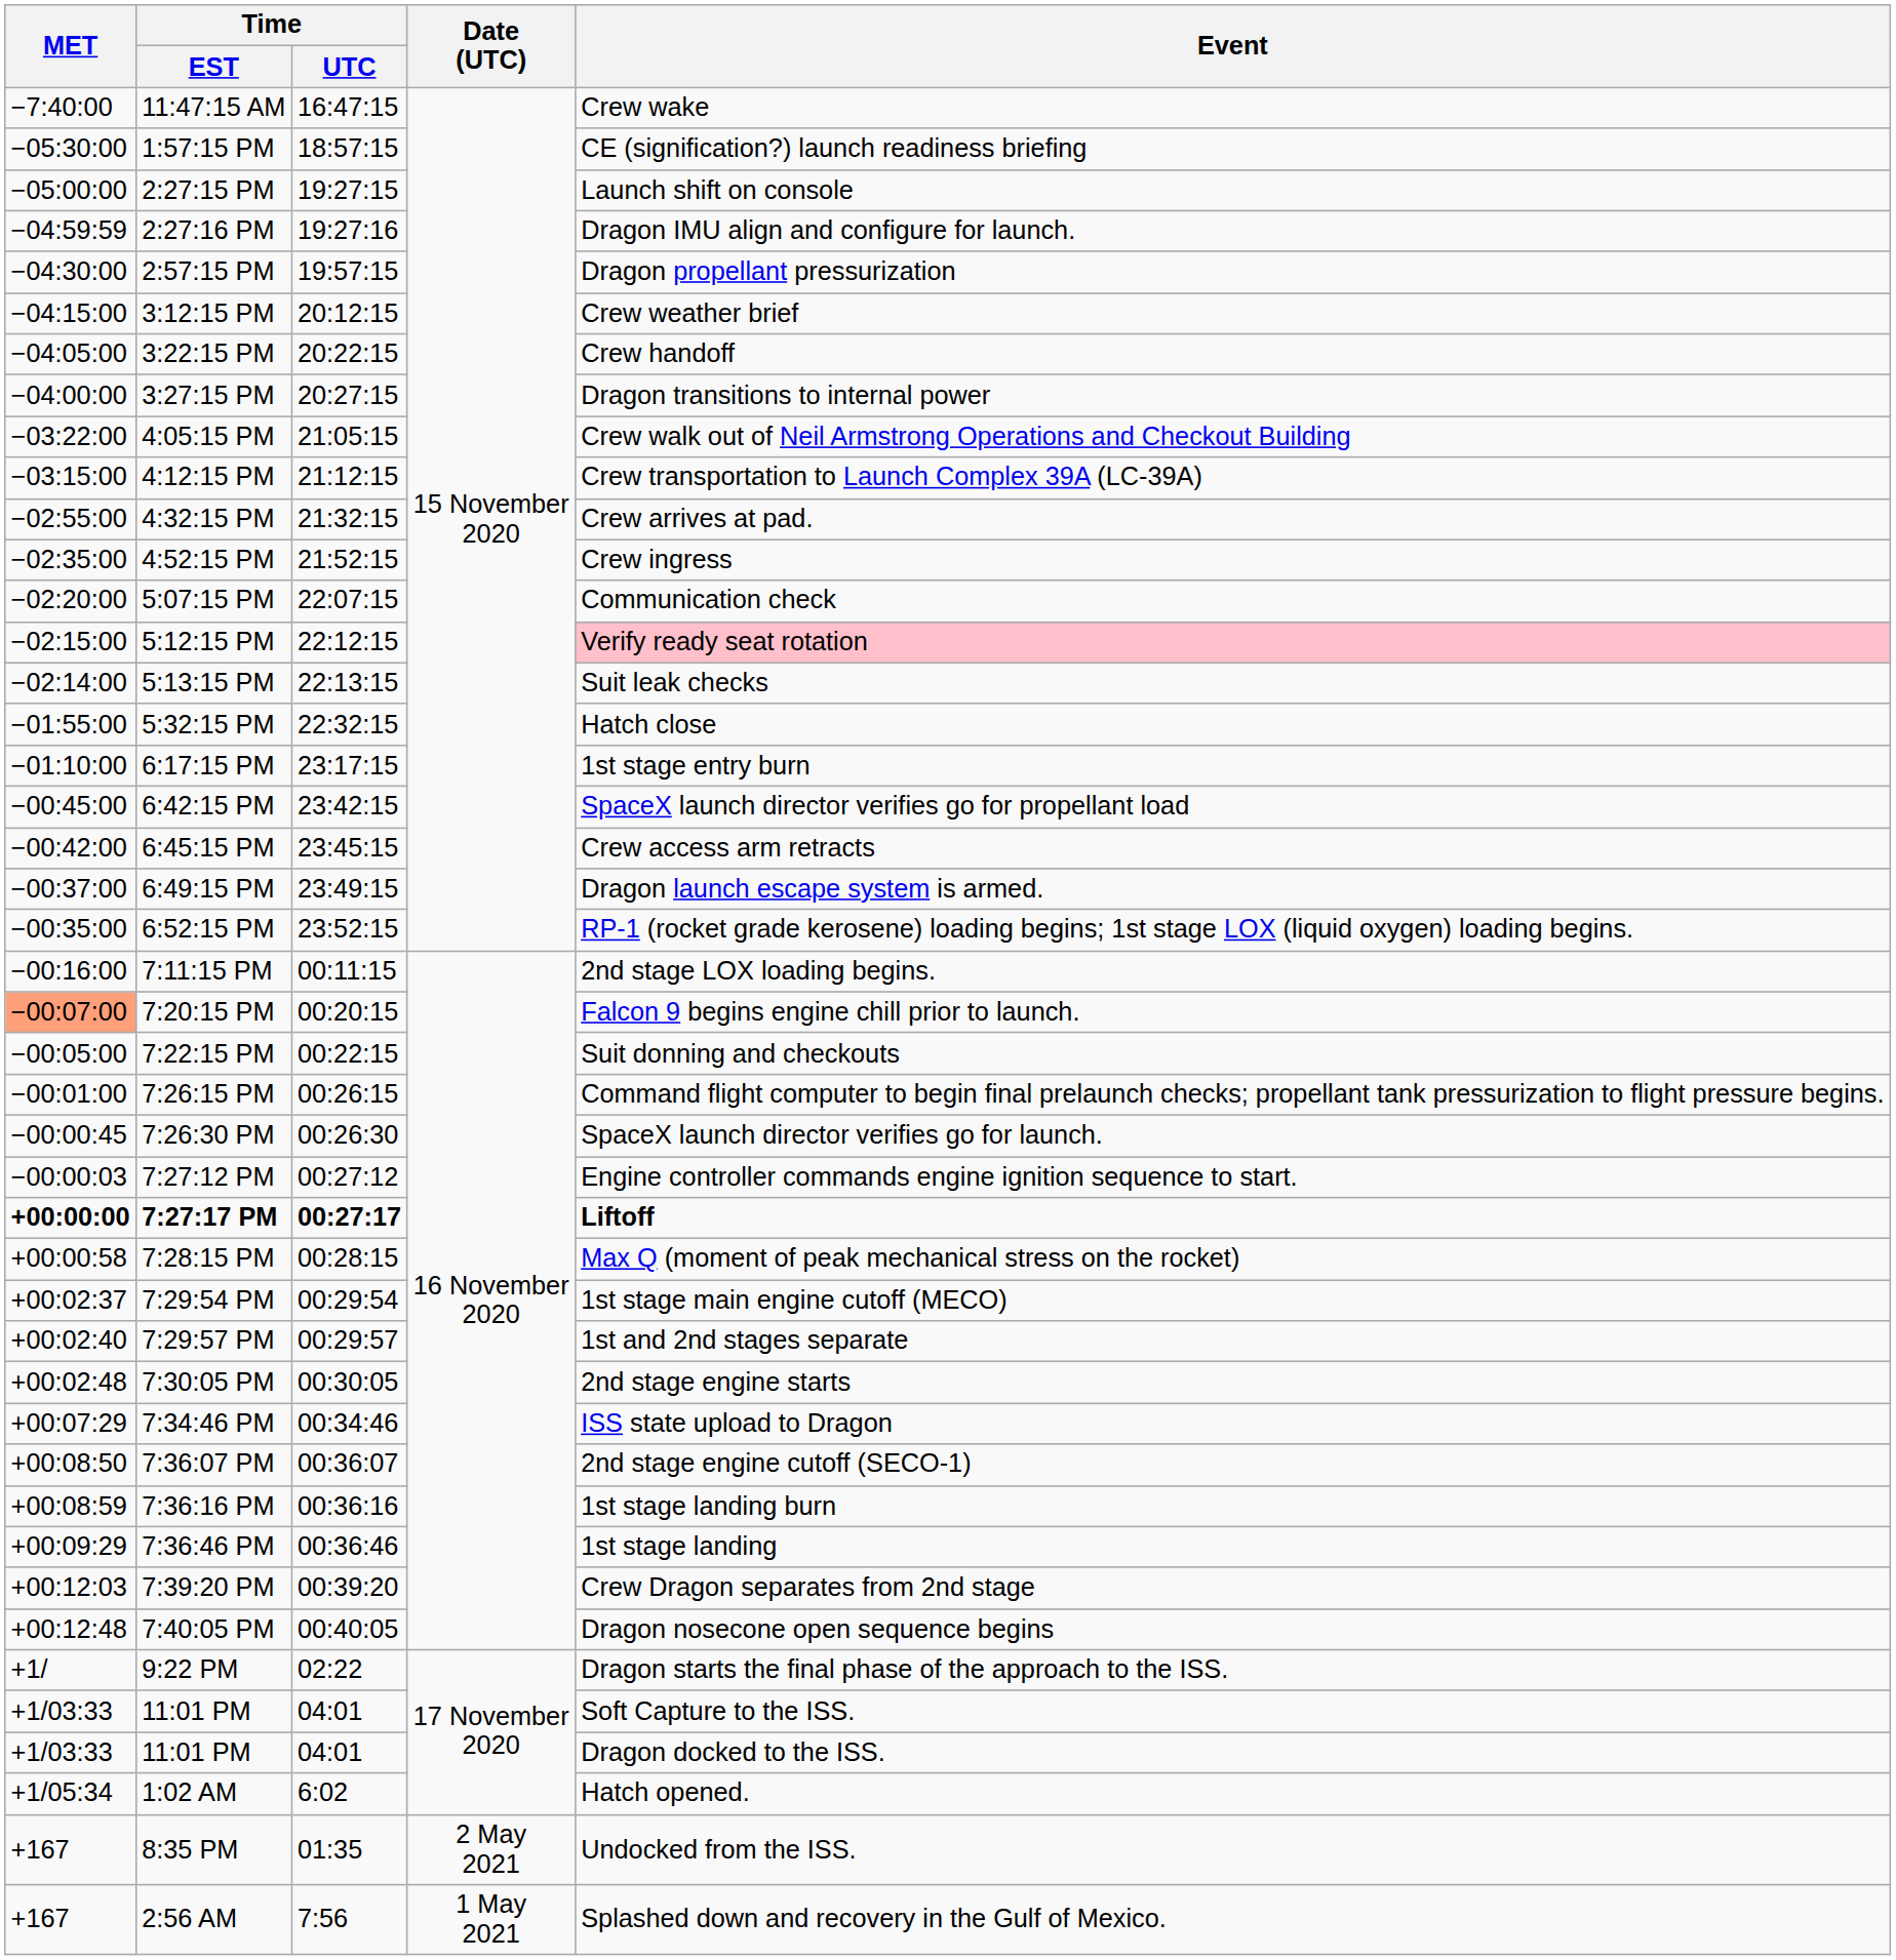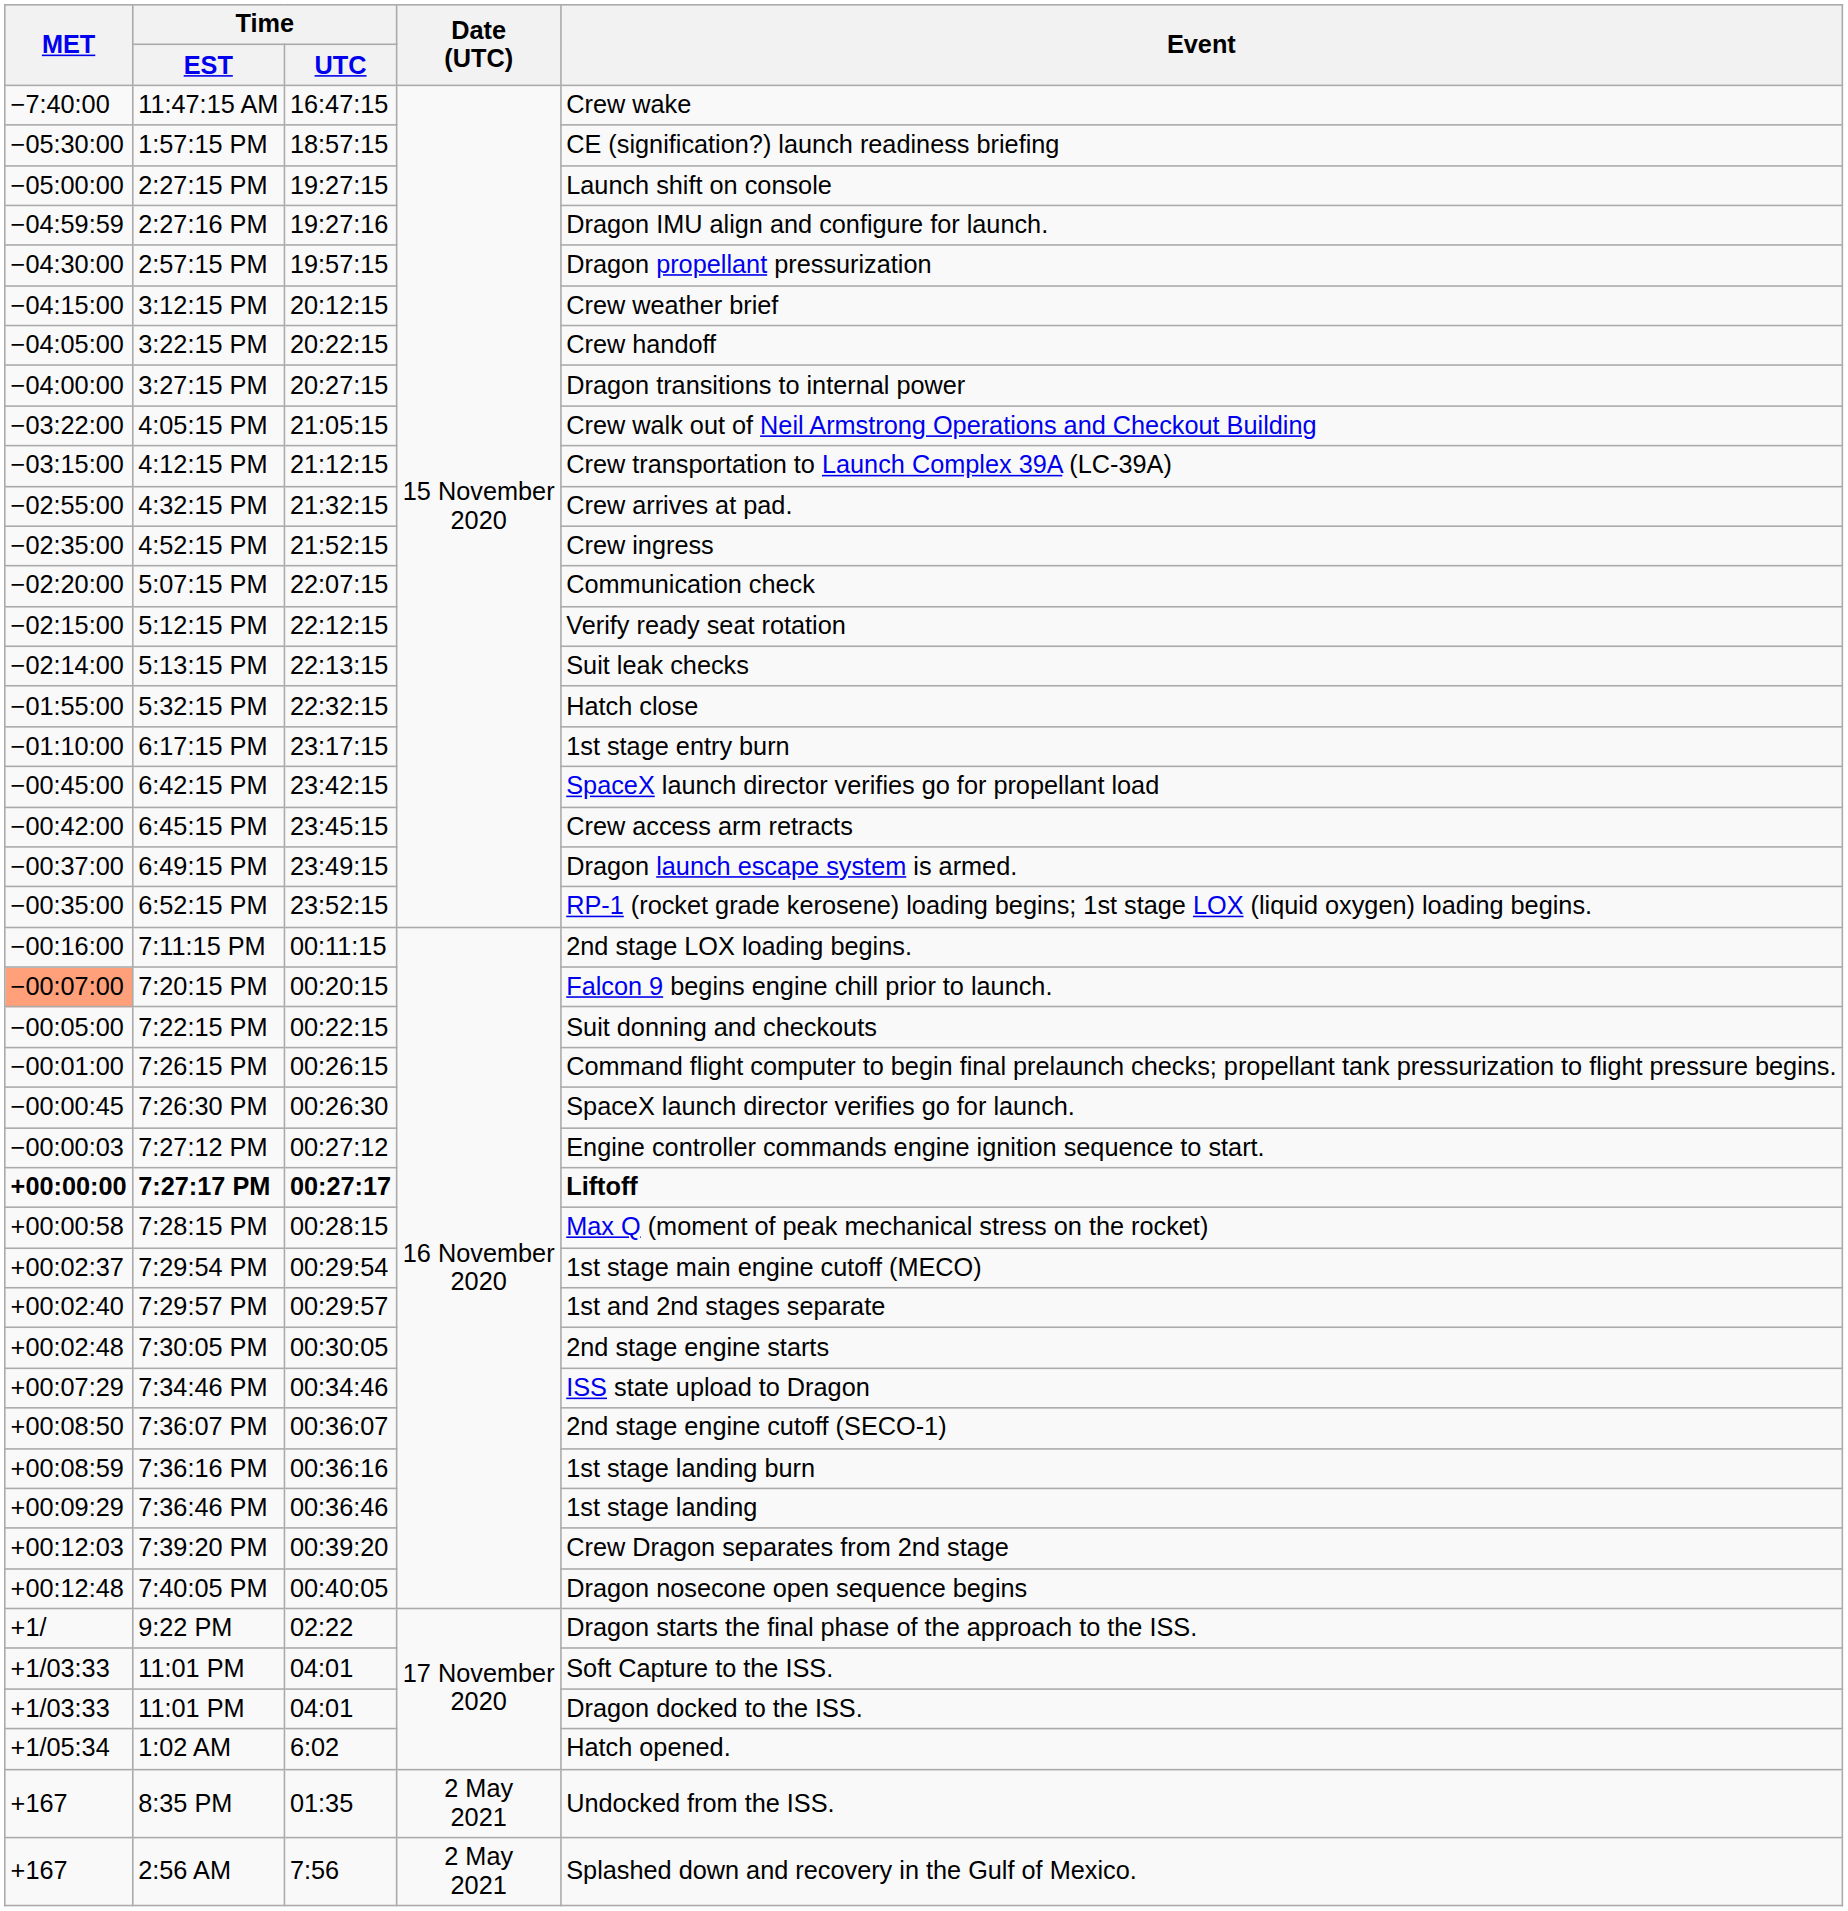5:12:15 PM | Event: pink background -> no background
2:56 AM | Date (UTC): 1 May 2021 -> 2 May 2021
